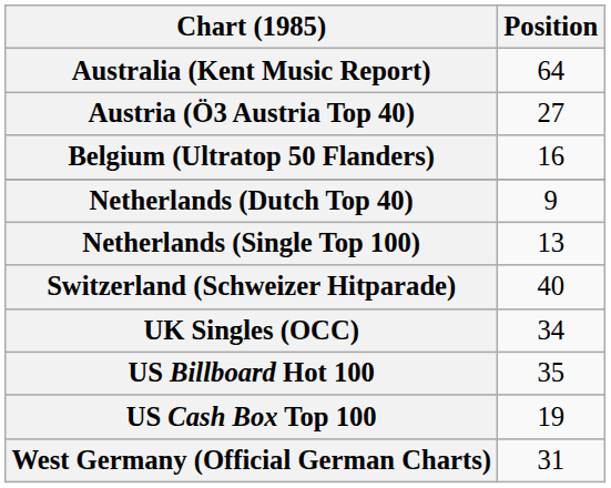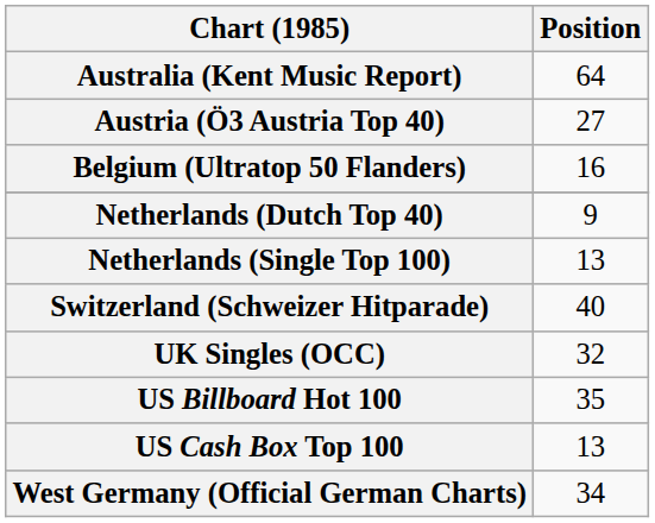UK Singles (OCC) | Position: 34 -> 32
US Cash Box Top 100 | Position: 19 -> 13
West Germany (Official German Charts) | Position: 31 -> 34
